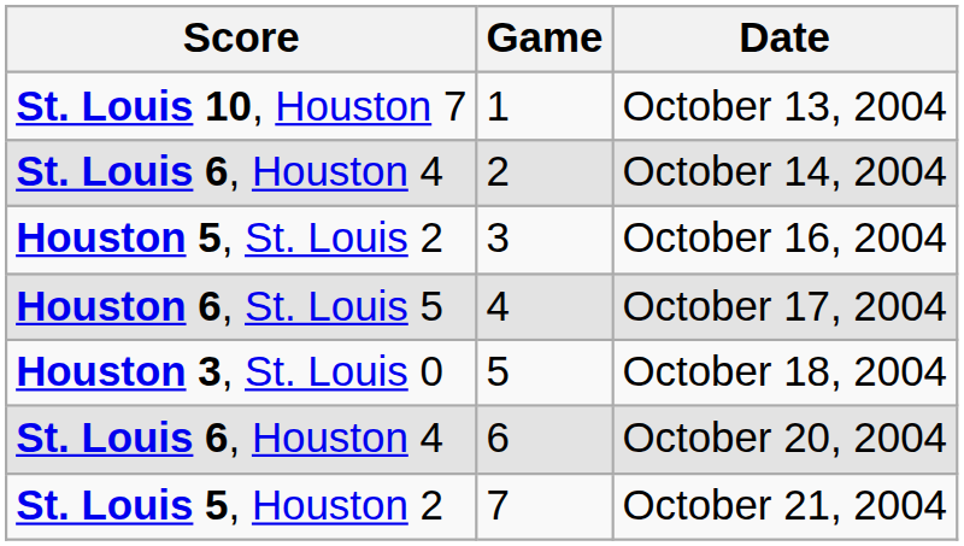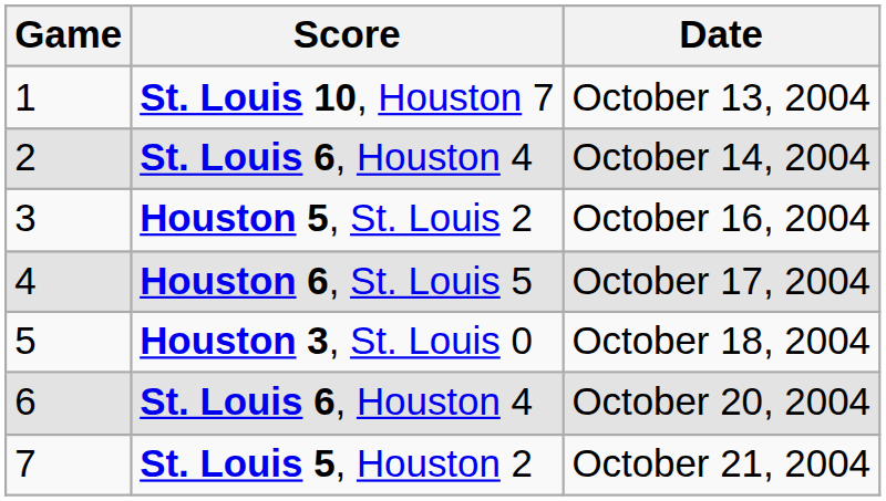columns swapped: Game <-> Score
